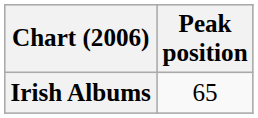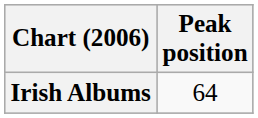Irish Albums | Peak position: 65 -> 64
